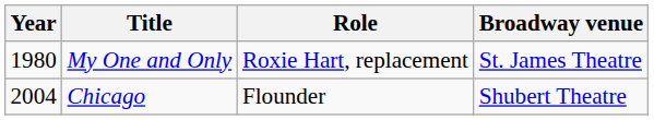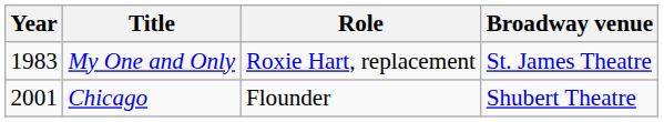My One and Only | Year: 1980 -> 1983
Chicago | Year: 2004 -> 2001
